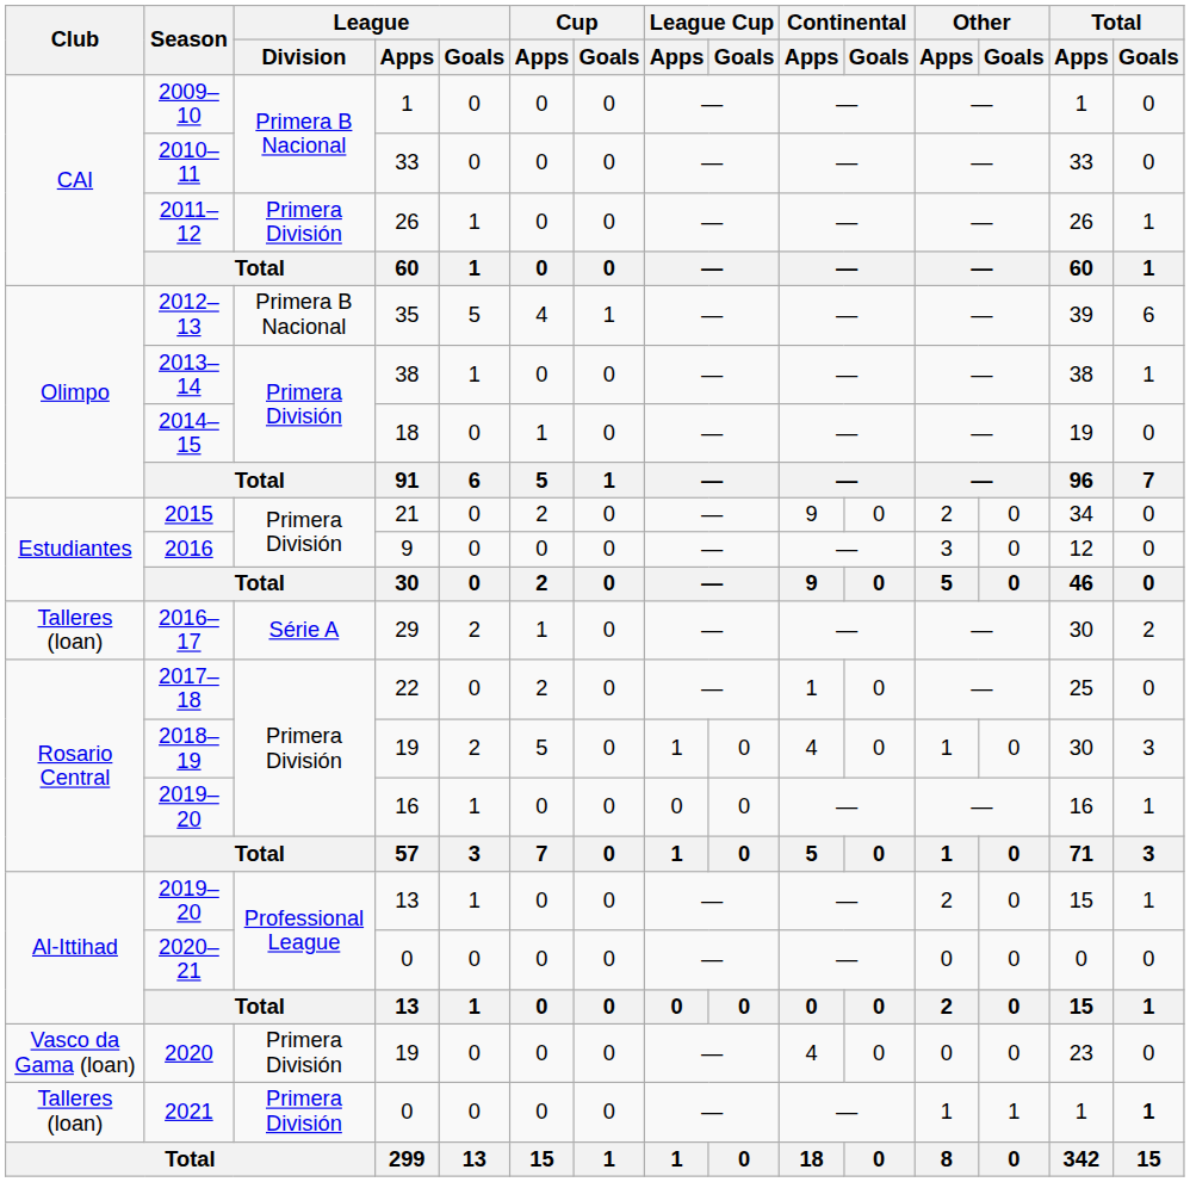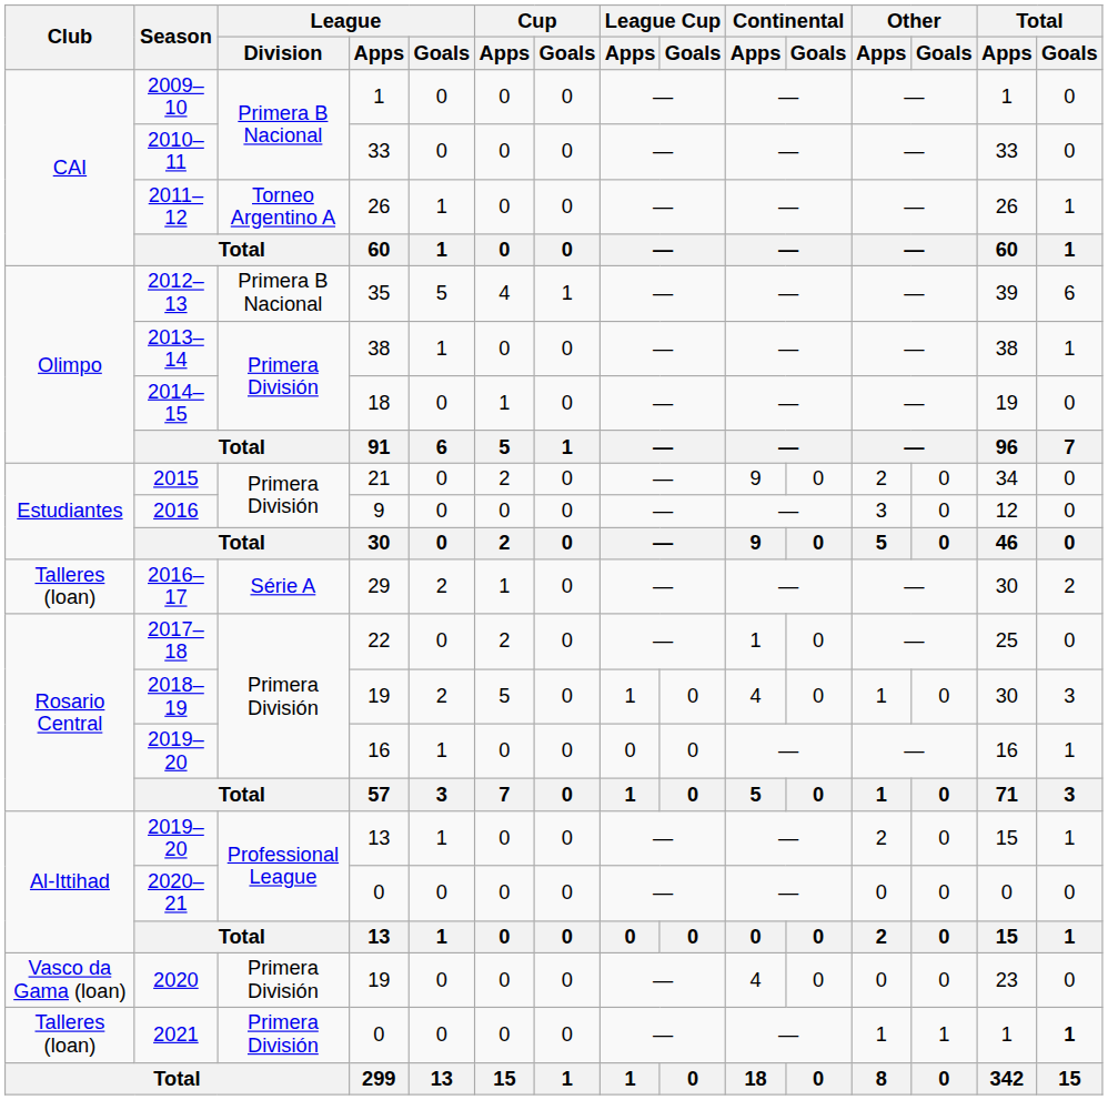2011–12 | League / Division: Primera División -> Torneo Argentino A
